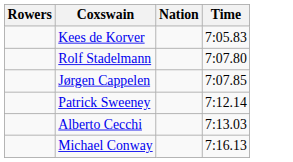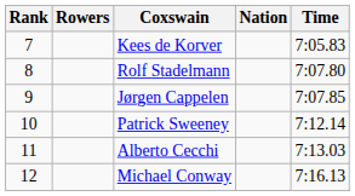+ column: Rank | 7 | 8 | 9 | 10 | 11 | 12
